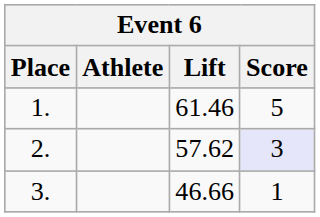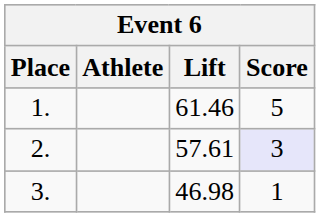2. | Lift: 57.62 -> 57.61
3. | Lift: 46.66 -> 46.98
